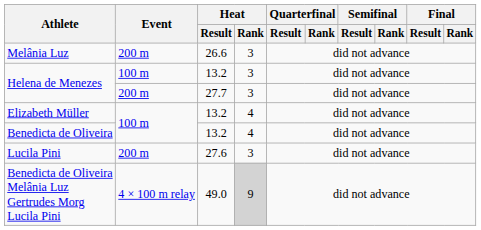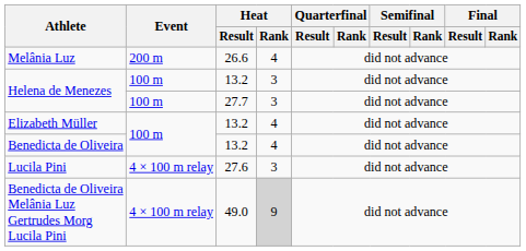Melânia Luz | Heat / Rank: 3 -> 4
Helena de Menezes / 27.7 | Event: 200 m -> 100 m
Lucila Pini | Event: 200 m -> 4 × 100 m relay
